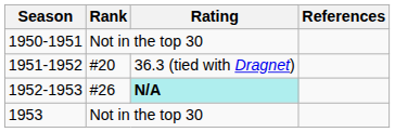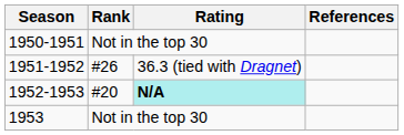1951-1952 | Rank: #20 -> #26
1952-1953 | Rank: #26 -> #20
